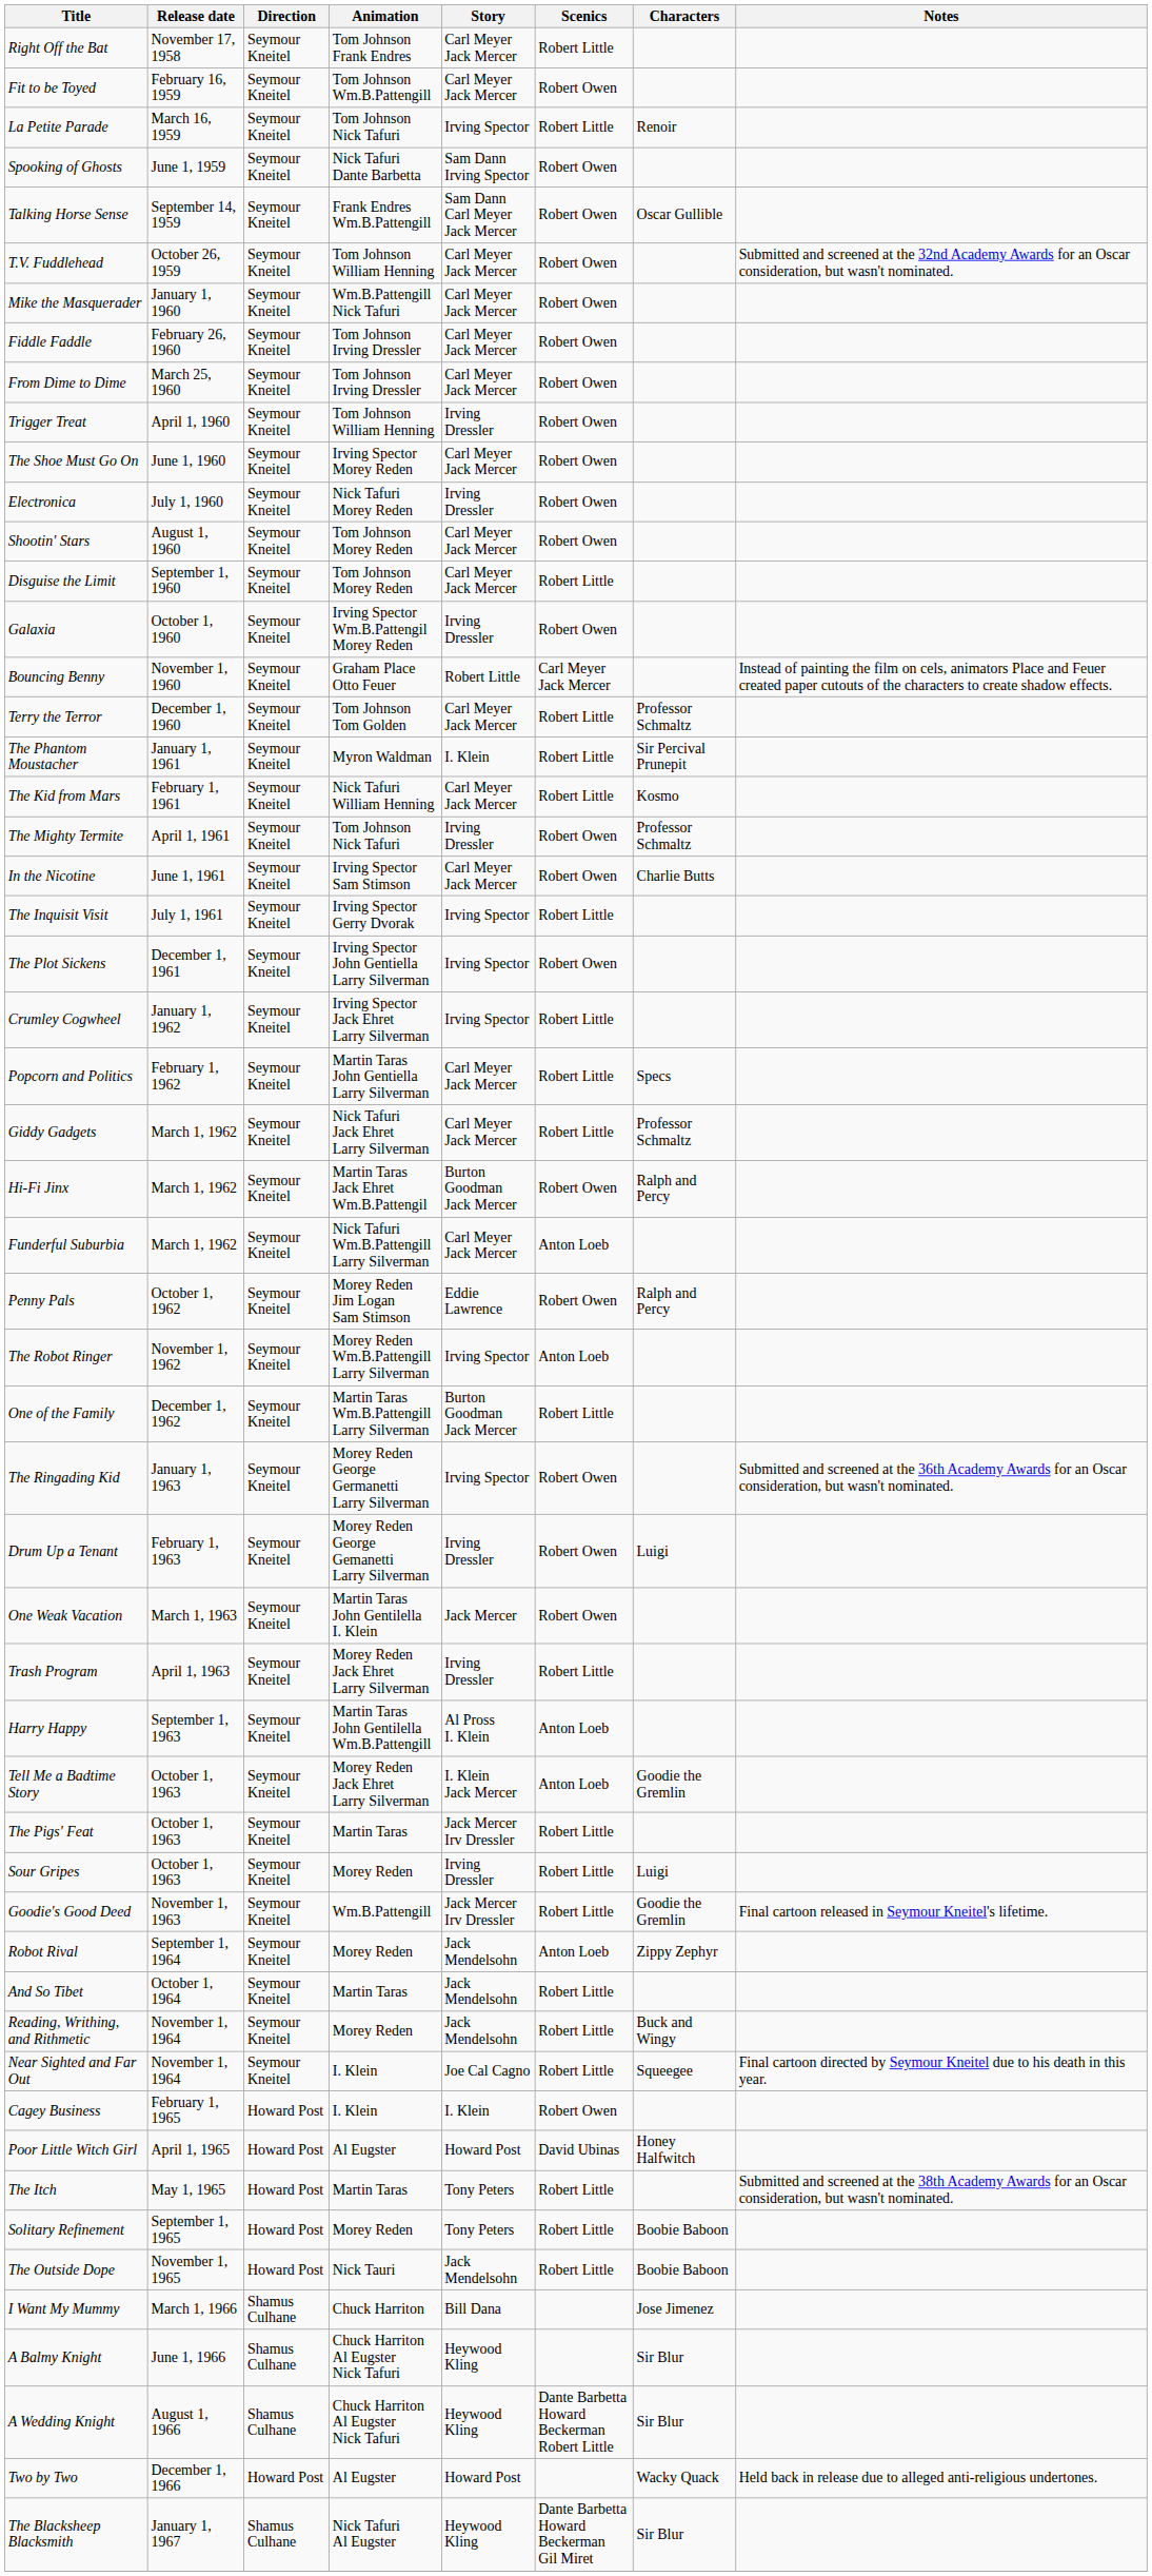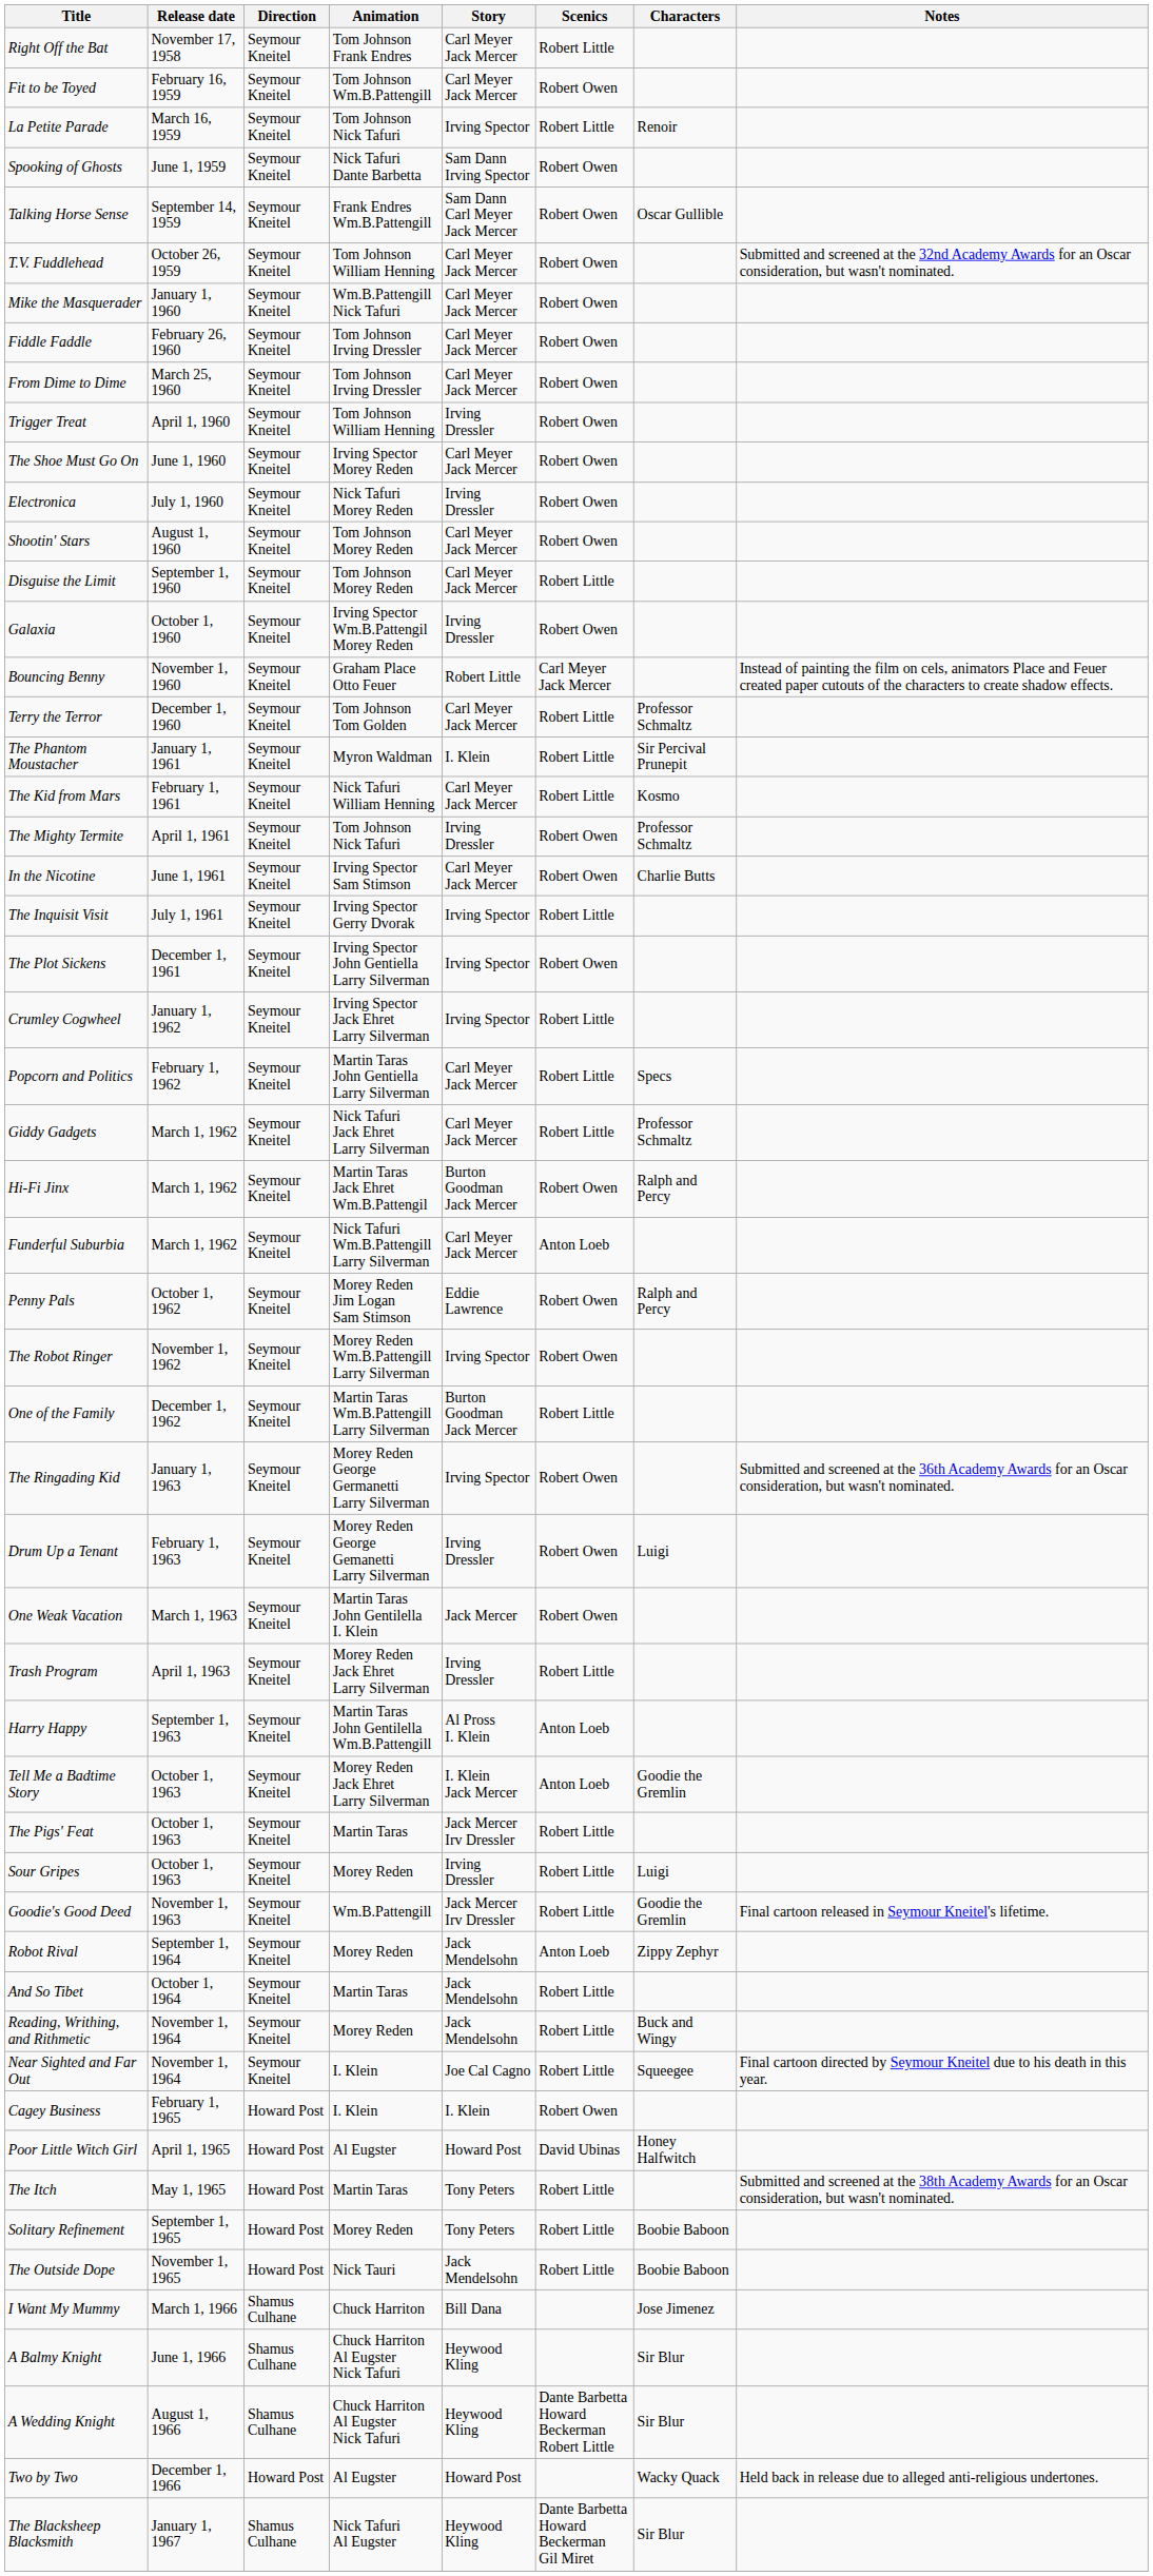The Robot Ringer | Scenics: Anton Loeb -> Robert Owen
